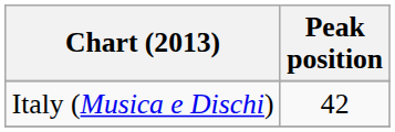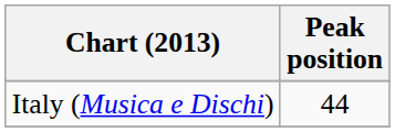Italy (Musica e Dischi) | Peak position: 42 -> 44
